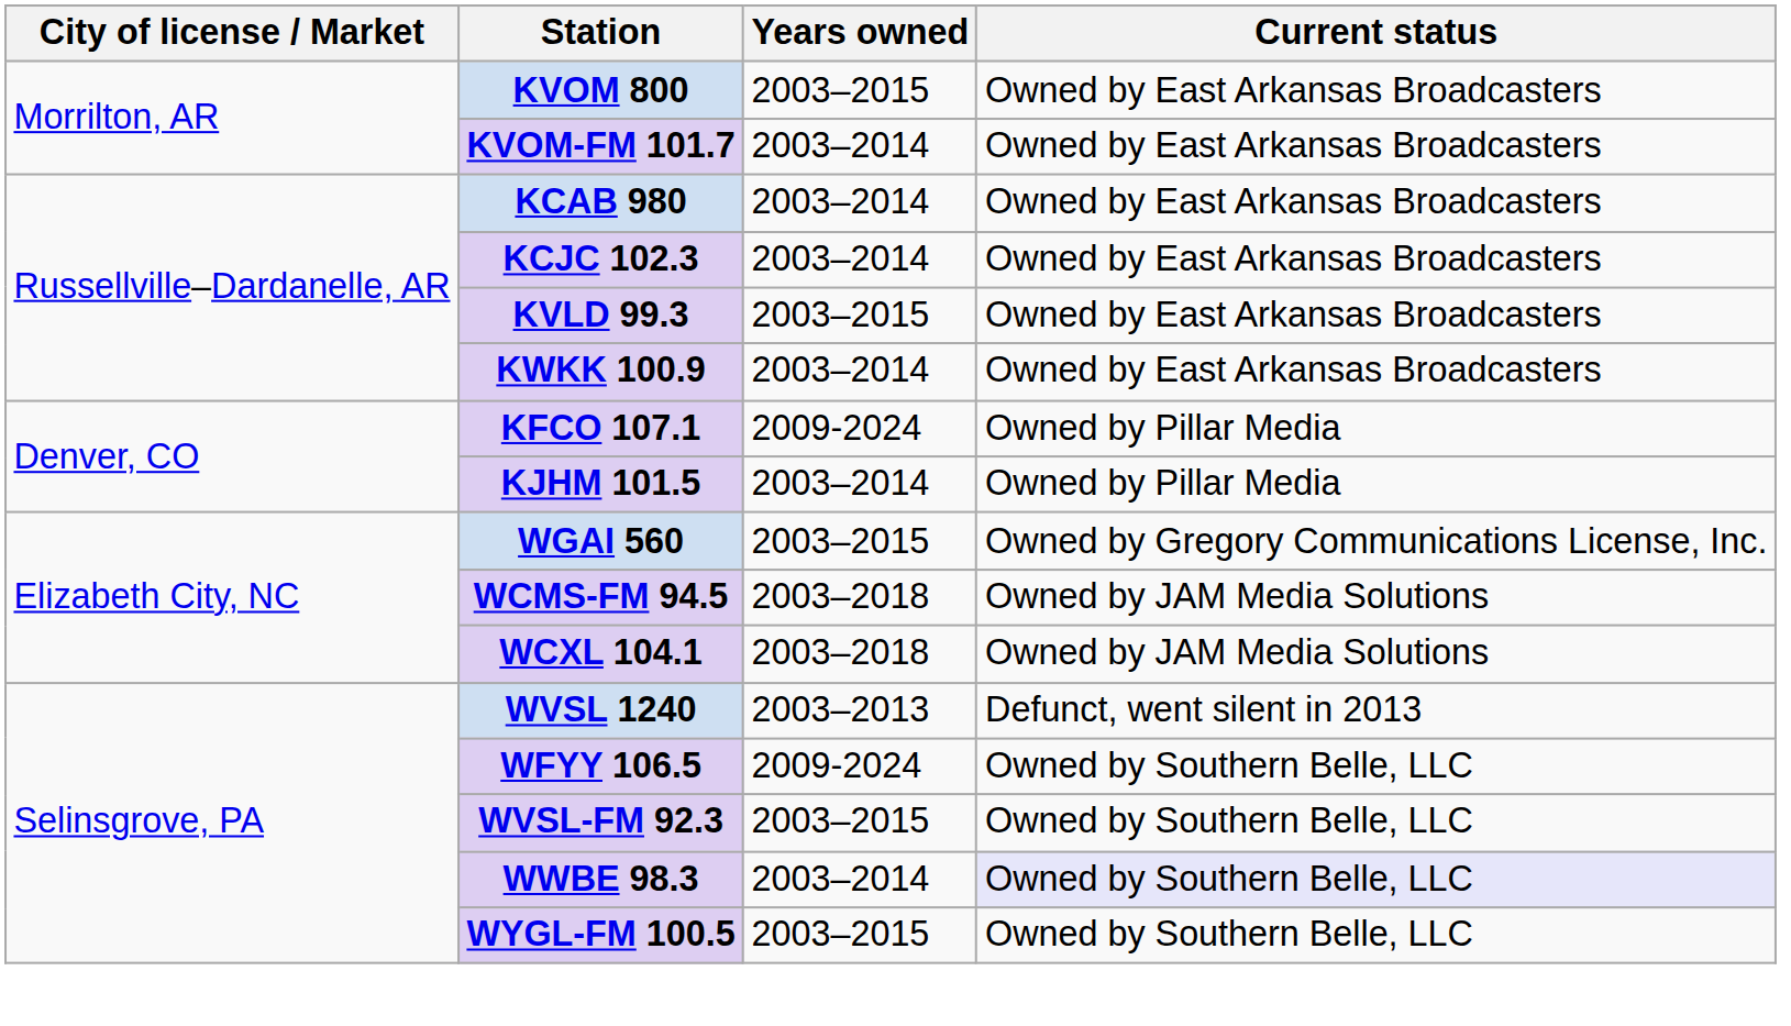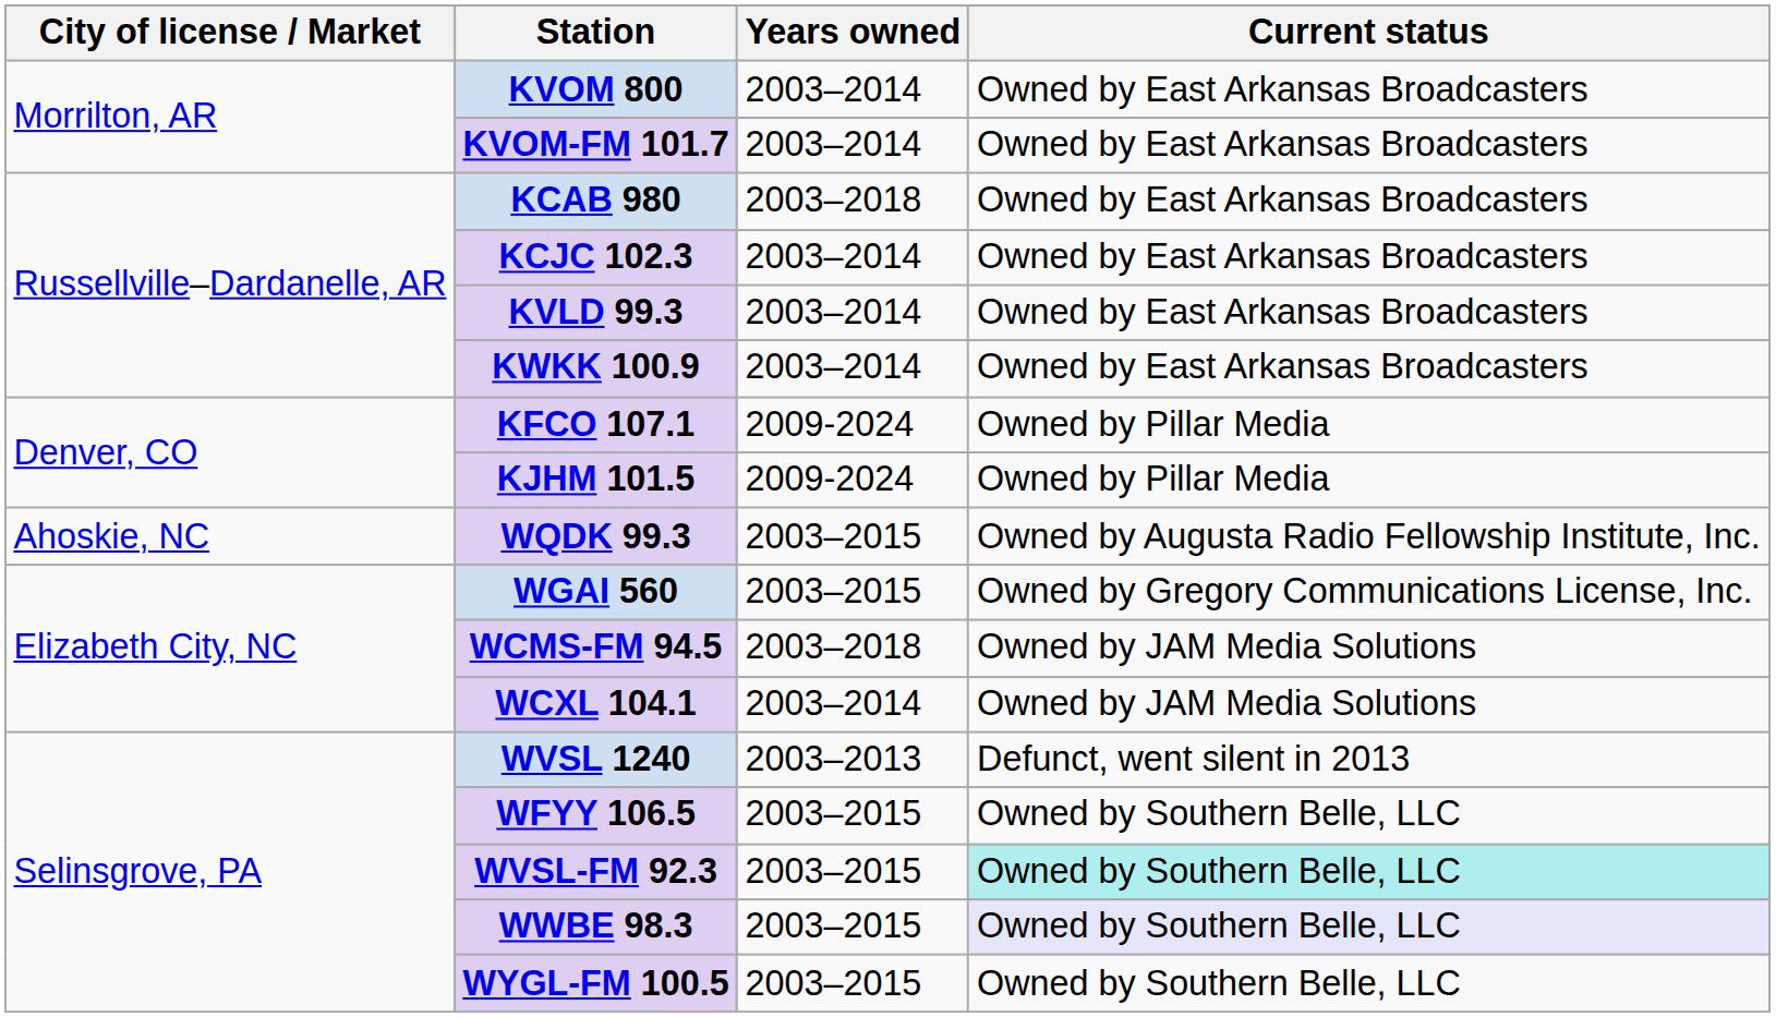KVOM 800 | Years owned: 2003–2015 -> 2003–2014
KCAB 980 | Years owned: 2003–2014 -> 2003–2018
KVLD 99.3 | Years owned: 2003–2015 -> 2003–2014
KJHM 101.5 | Years owned: 2003–2014 -> 2009-2024
+ row: Ahoskie, NC | WQDK 99.3 | 2003–2015 | Owned by Augusta Radio Fellowship Institute, Inc.
WCXL 104.1 | Years owned: 2003–2018 -> 2003–2014
WFYY 106.5 | Years owned: 2009-2024 -> 2003–2015
WVSL-FM 92.3 | Current status: no background -> paleturquoise background
WWBE 98.3 | Years owned: 2003–2014 -> 2003–2015
